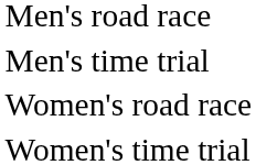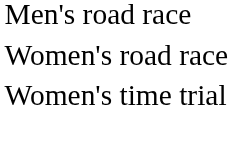- row: Men's time trial
